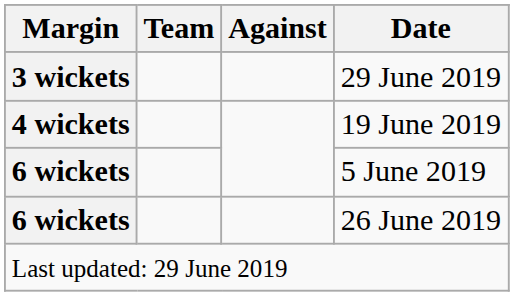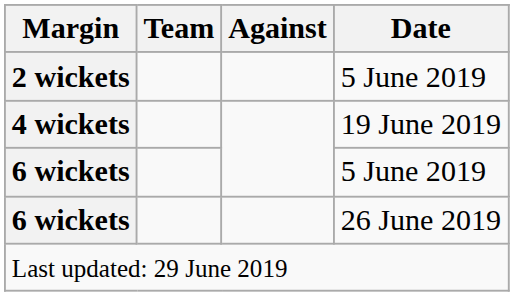+ row: 2 wickets | 5 June 2019
- row: 3 wickets | 29 June 2019
